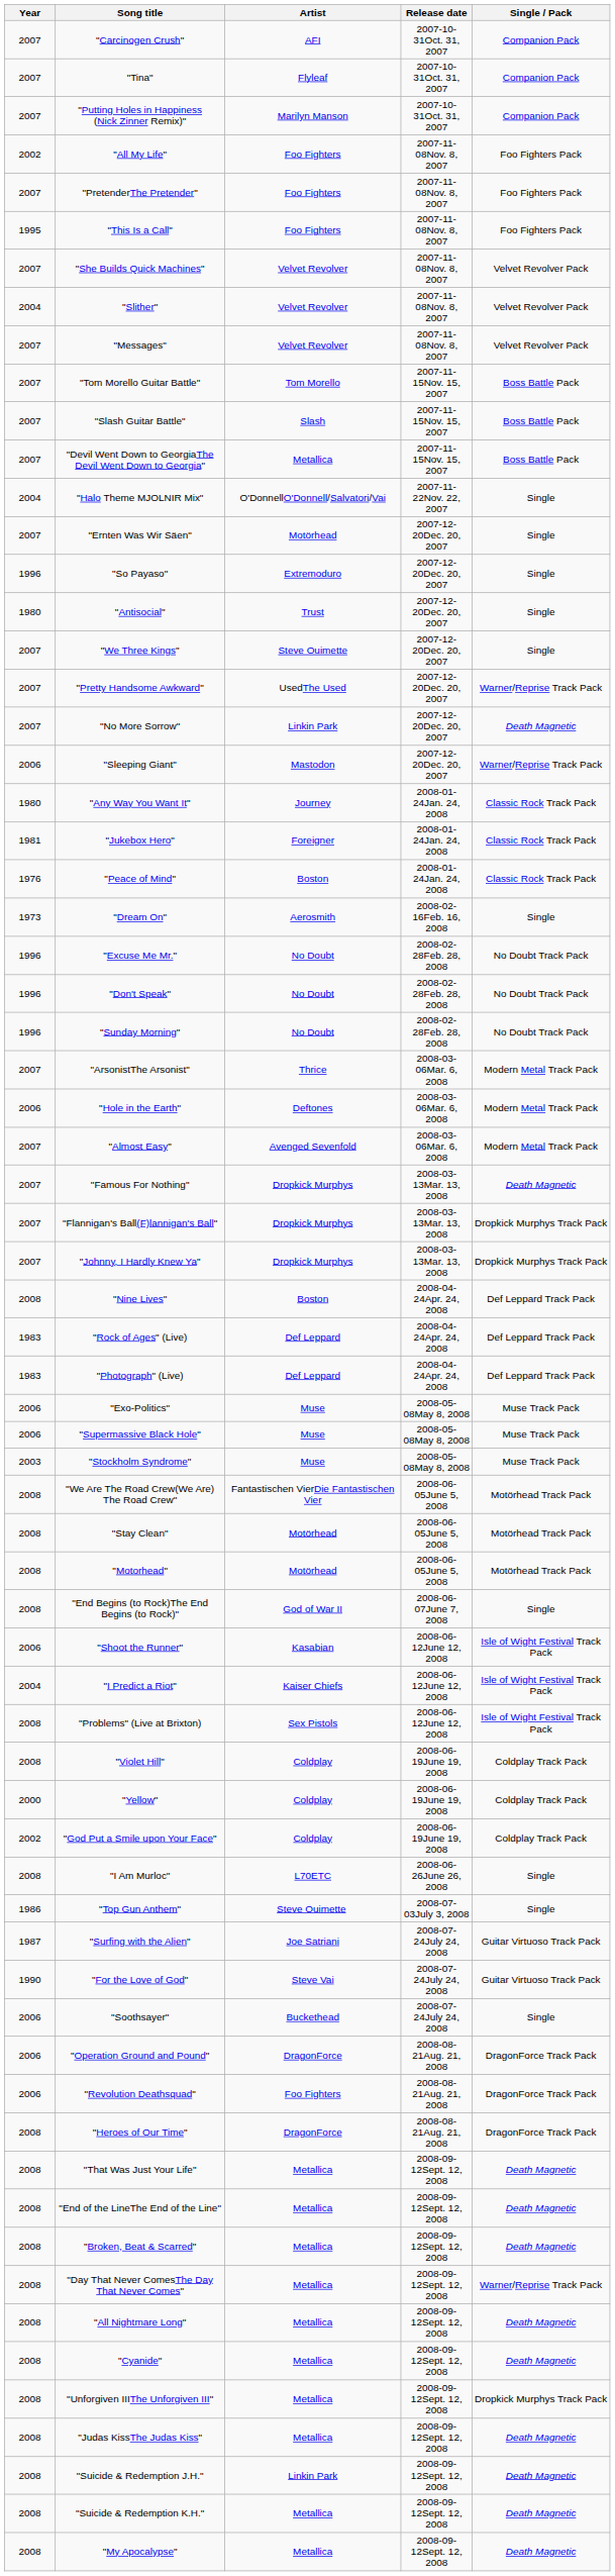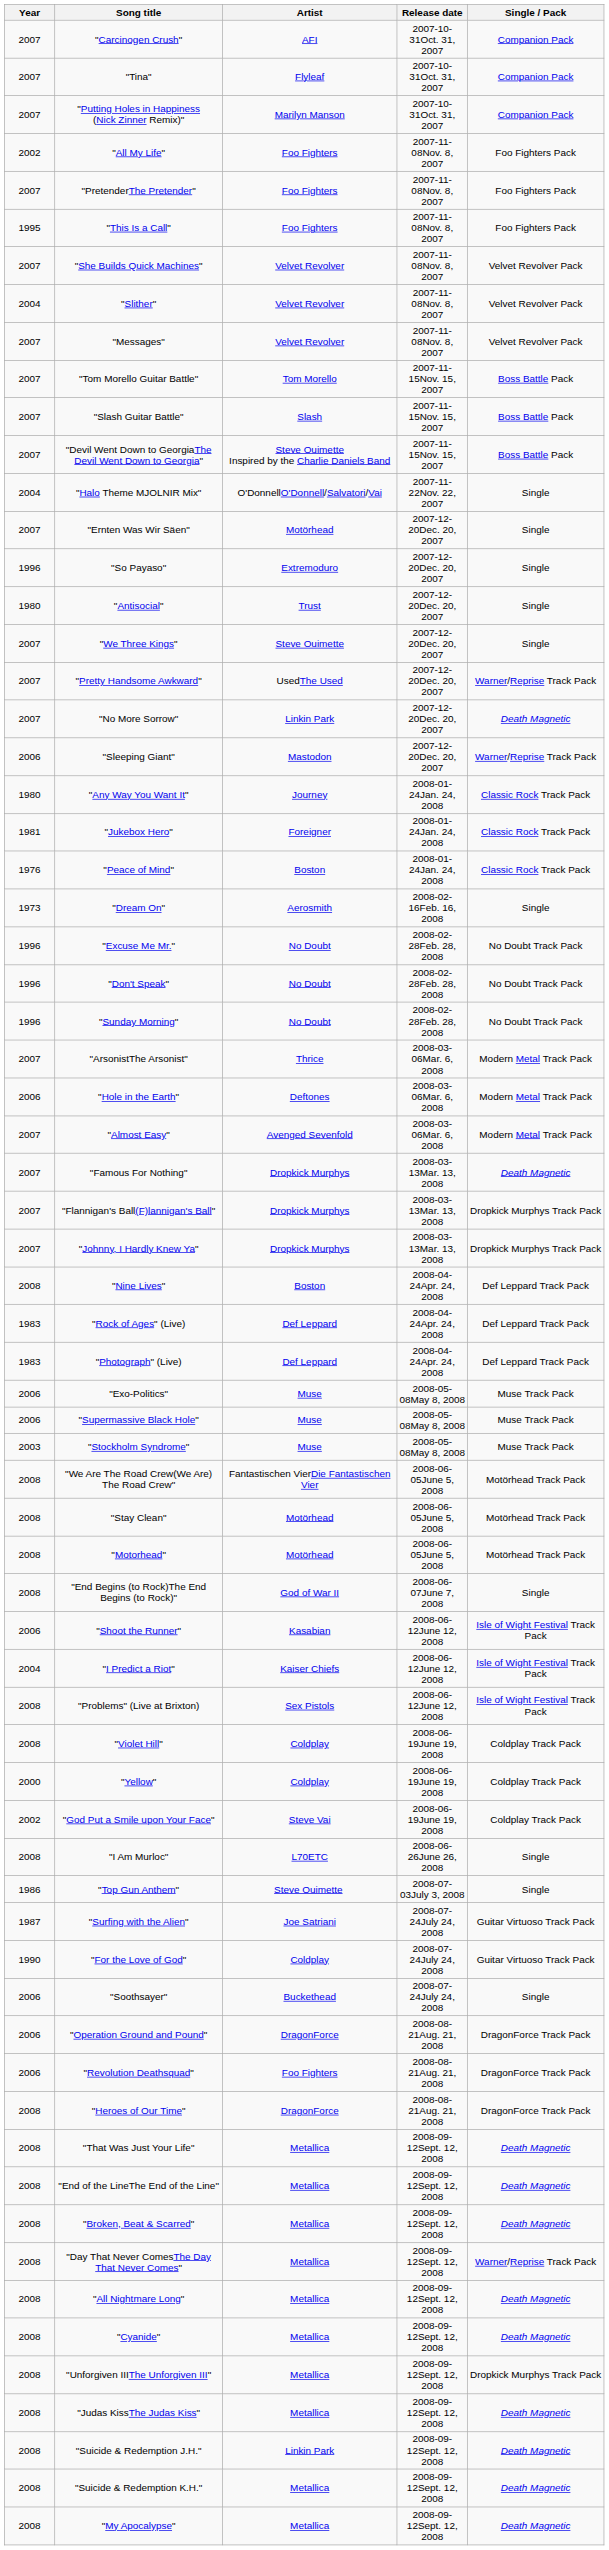"Devil Went Down to GeorgiaThe Devil Went Down to Georgia" | Artist: Metallica -> Steve Ouimette Inspired by the Charlie Daniels Band
"God Put a Smile upon Your Face" | Artist: Coldplay -> Steve Vai
"For the Love of God" | Artist: Steve Vai -> Coldplay
